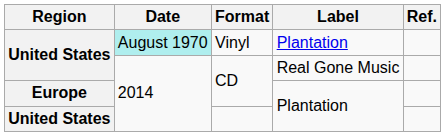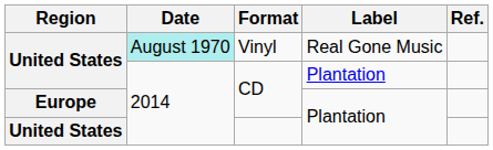Vinyl | Label: Plantation -> Real Gone Music
United States / CD | Label: Real Gone Music -> Plantation
